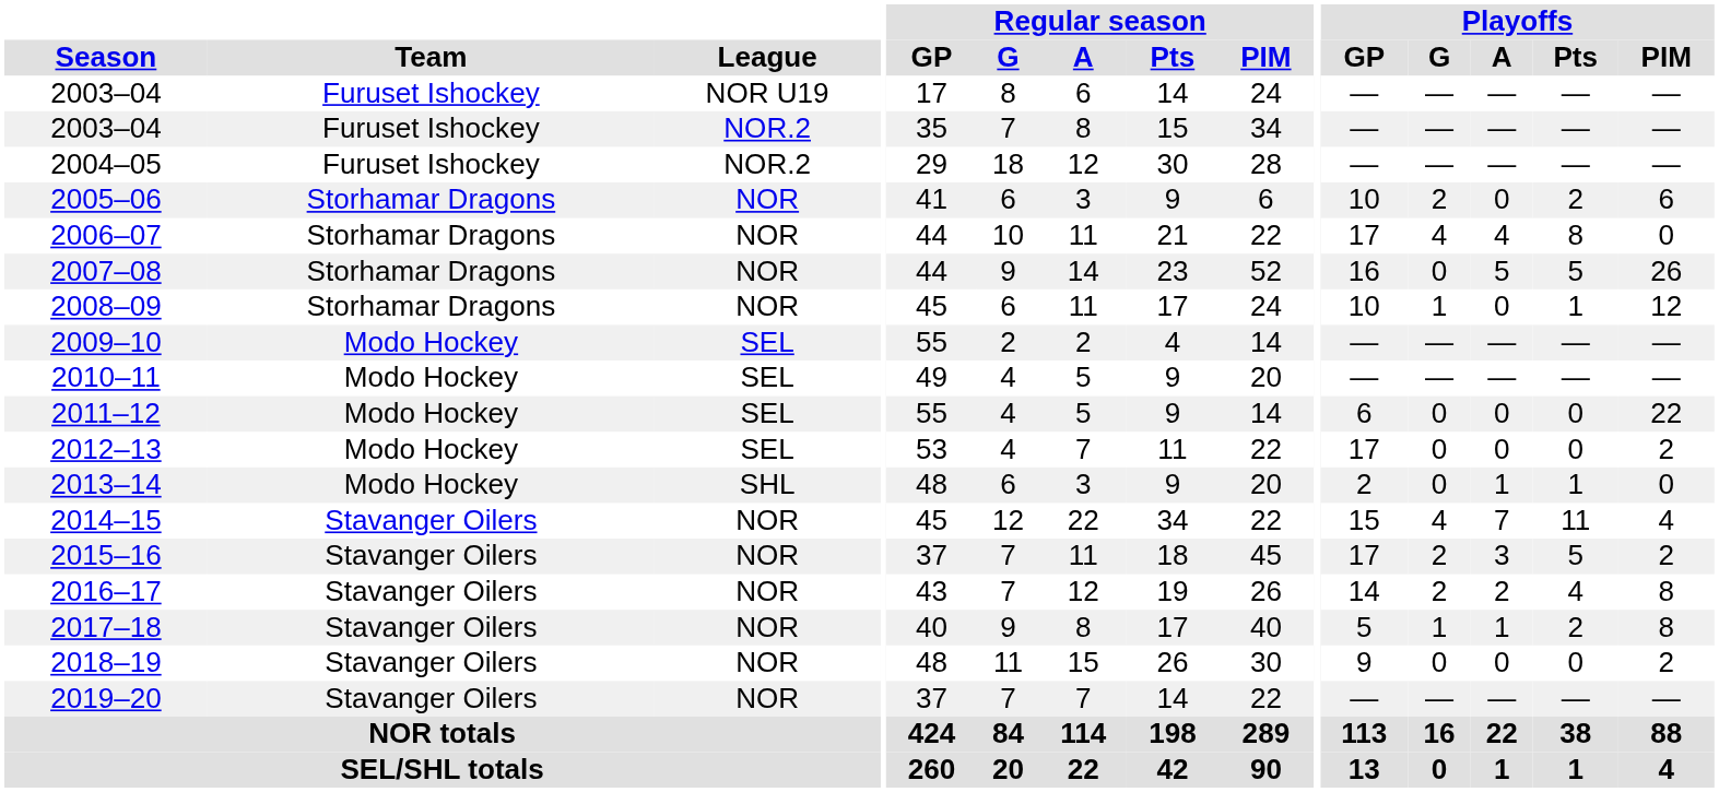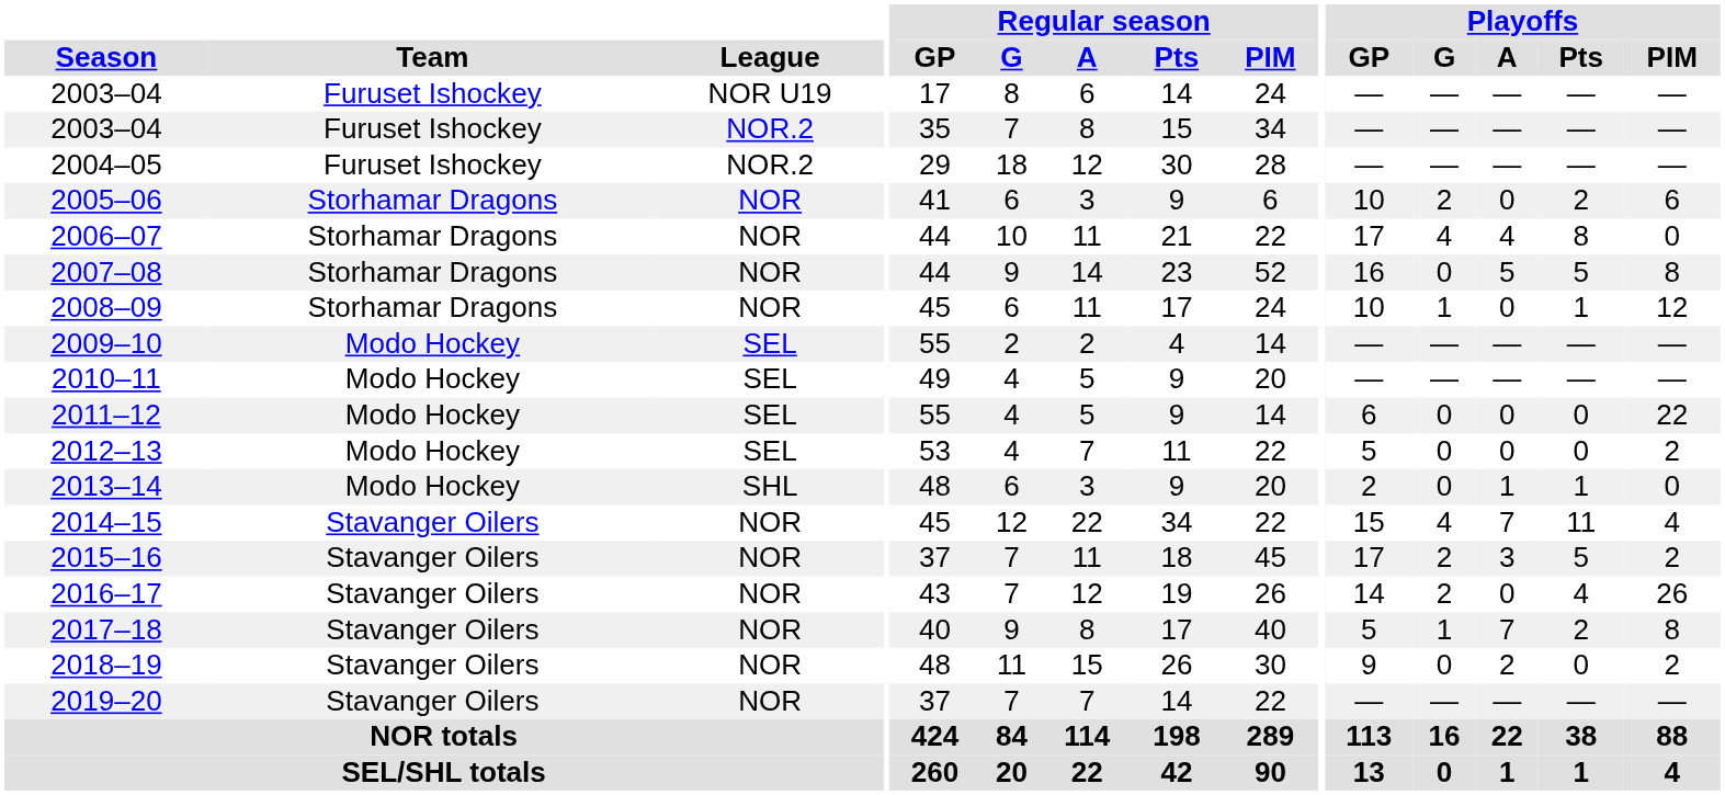2007–08 | Playoffs / PIM: 26 -> 8
2012–13 | Playoffs / GP: 17 -> 5
2016–17 | Playoffs / A: 2 -> 0
2016–17 | Playoffs / PIM: 8 -> 26
2017–18 | Playoffs / A: 1 -> 7
2018–19 | Playoffs / A: 0 -> 2
